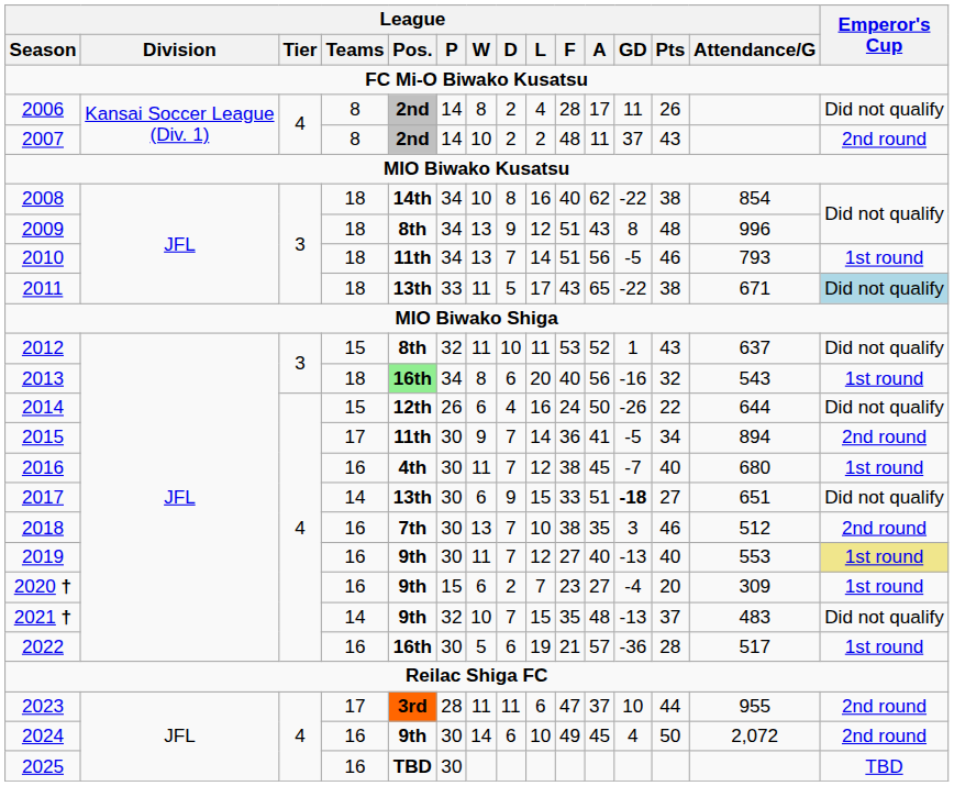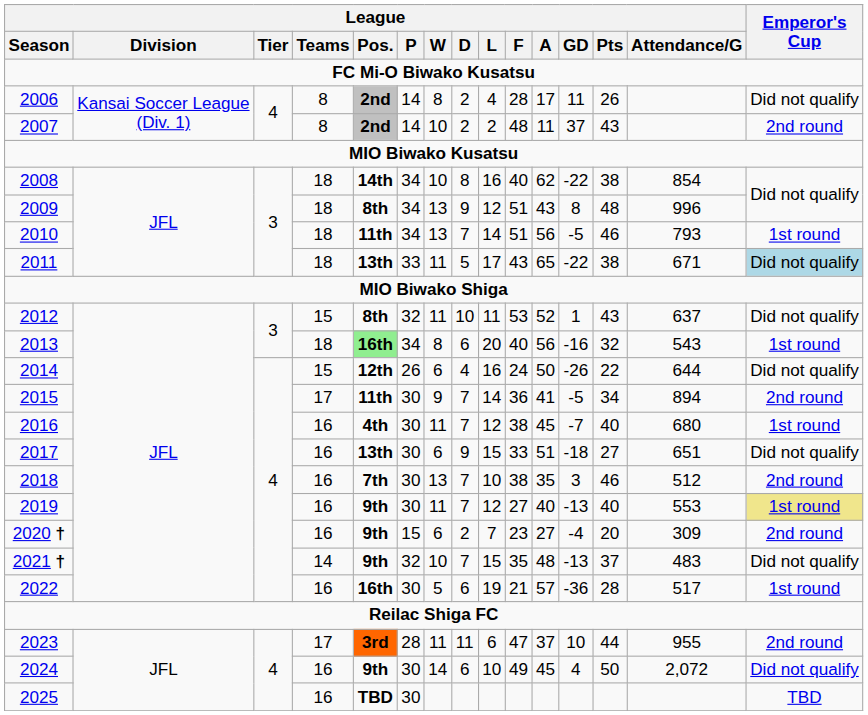2017 | League / Teams: 14 -> 16
2017 | League / GD: bold -> normal
2020 † | Emperor's Cup: 1st round -> 2nd round
2024 | Emperor's Cup: 2nd round -> Did not qualify
